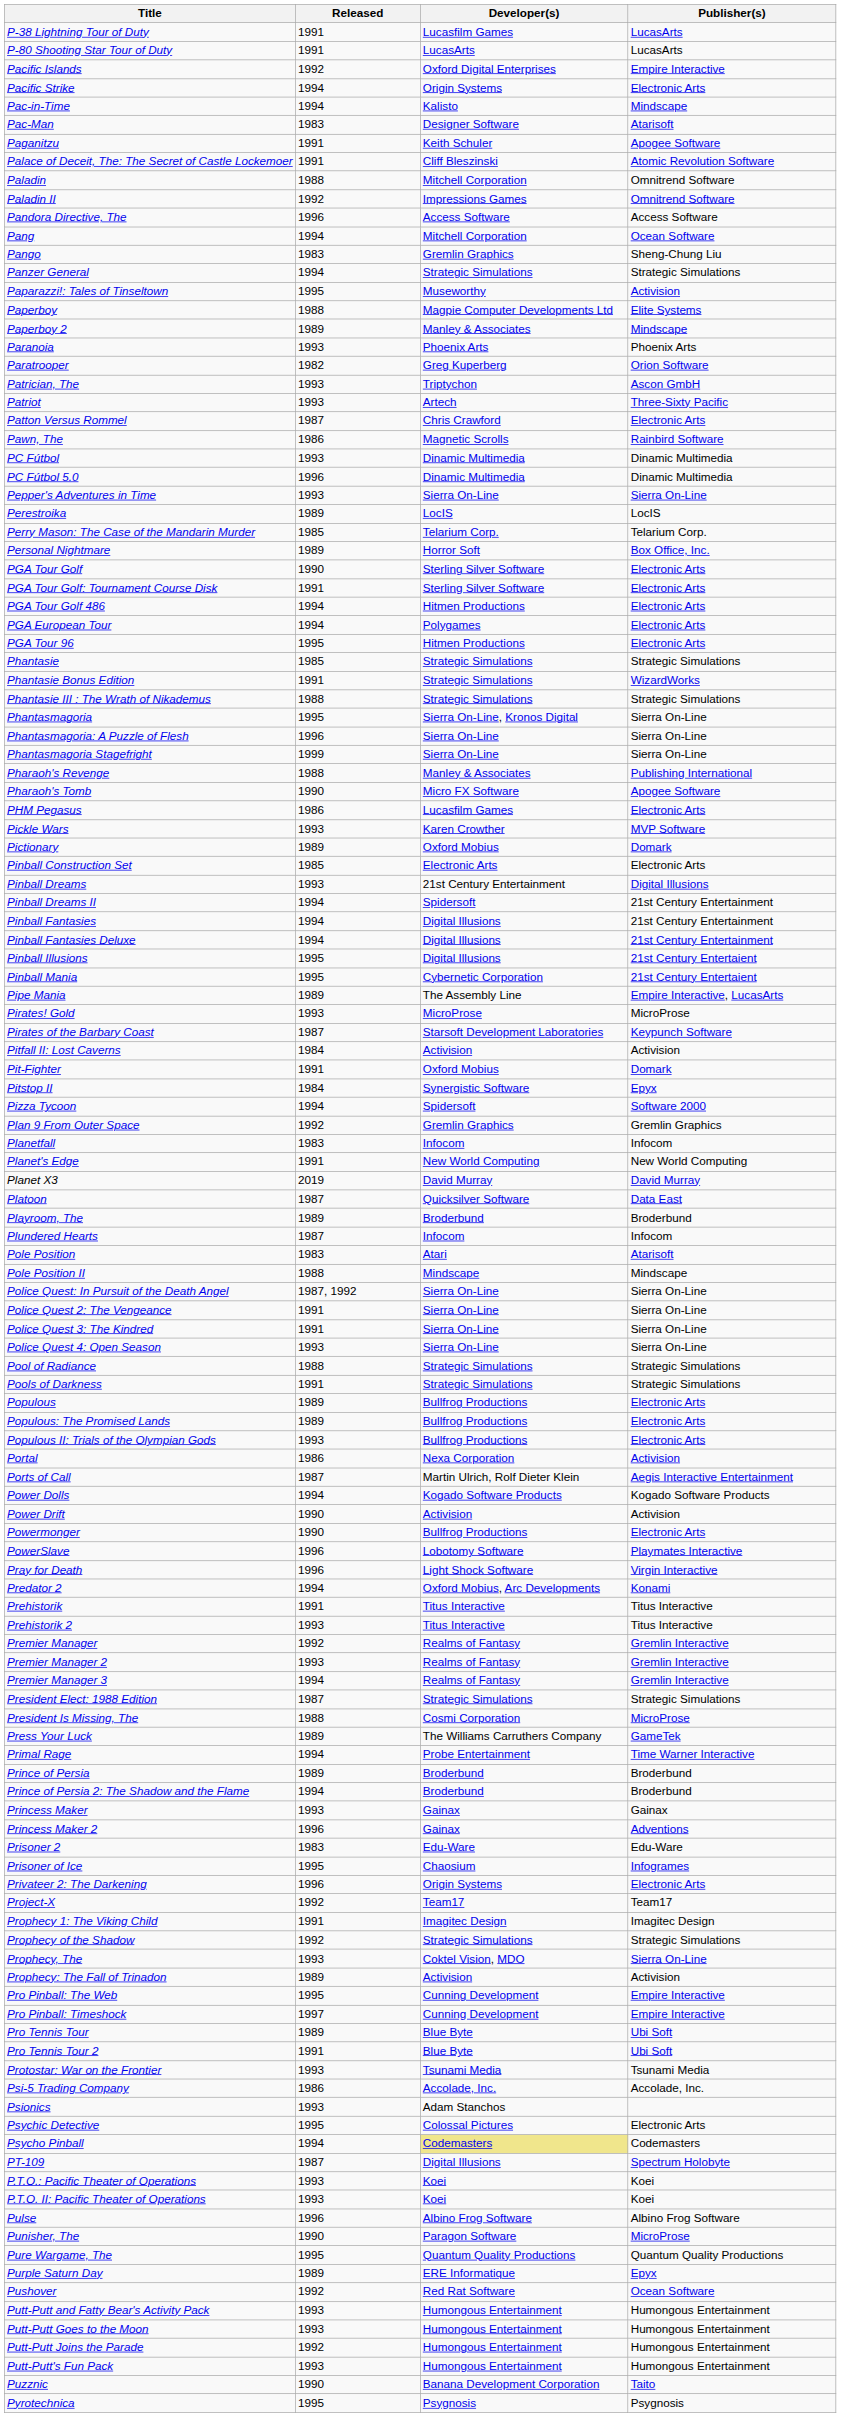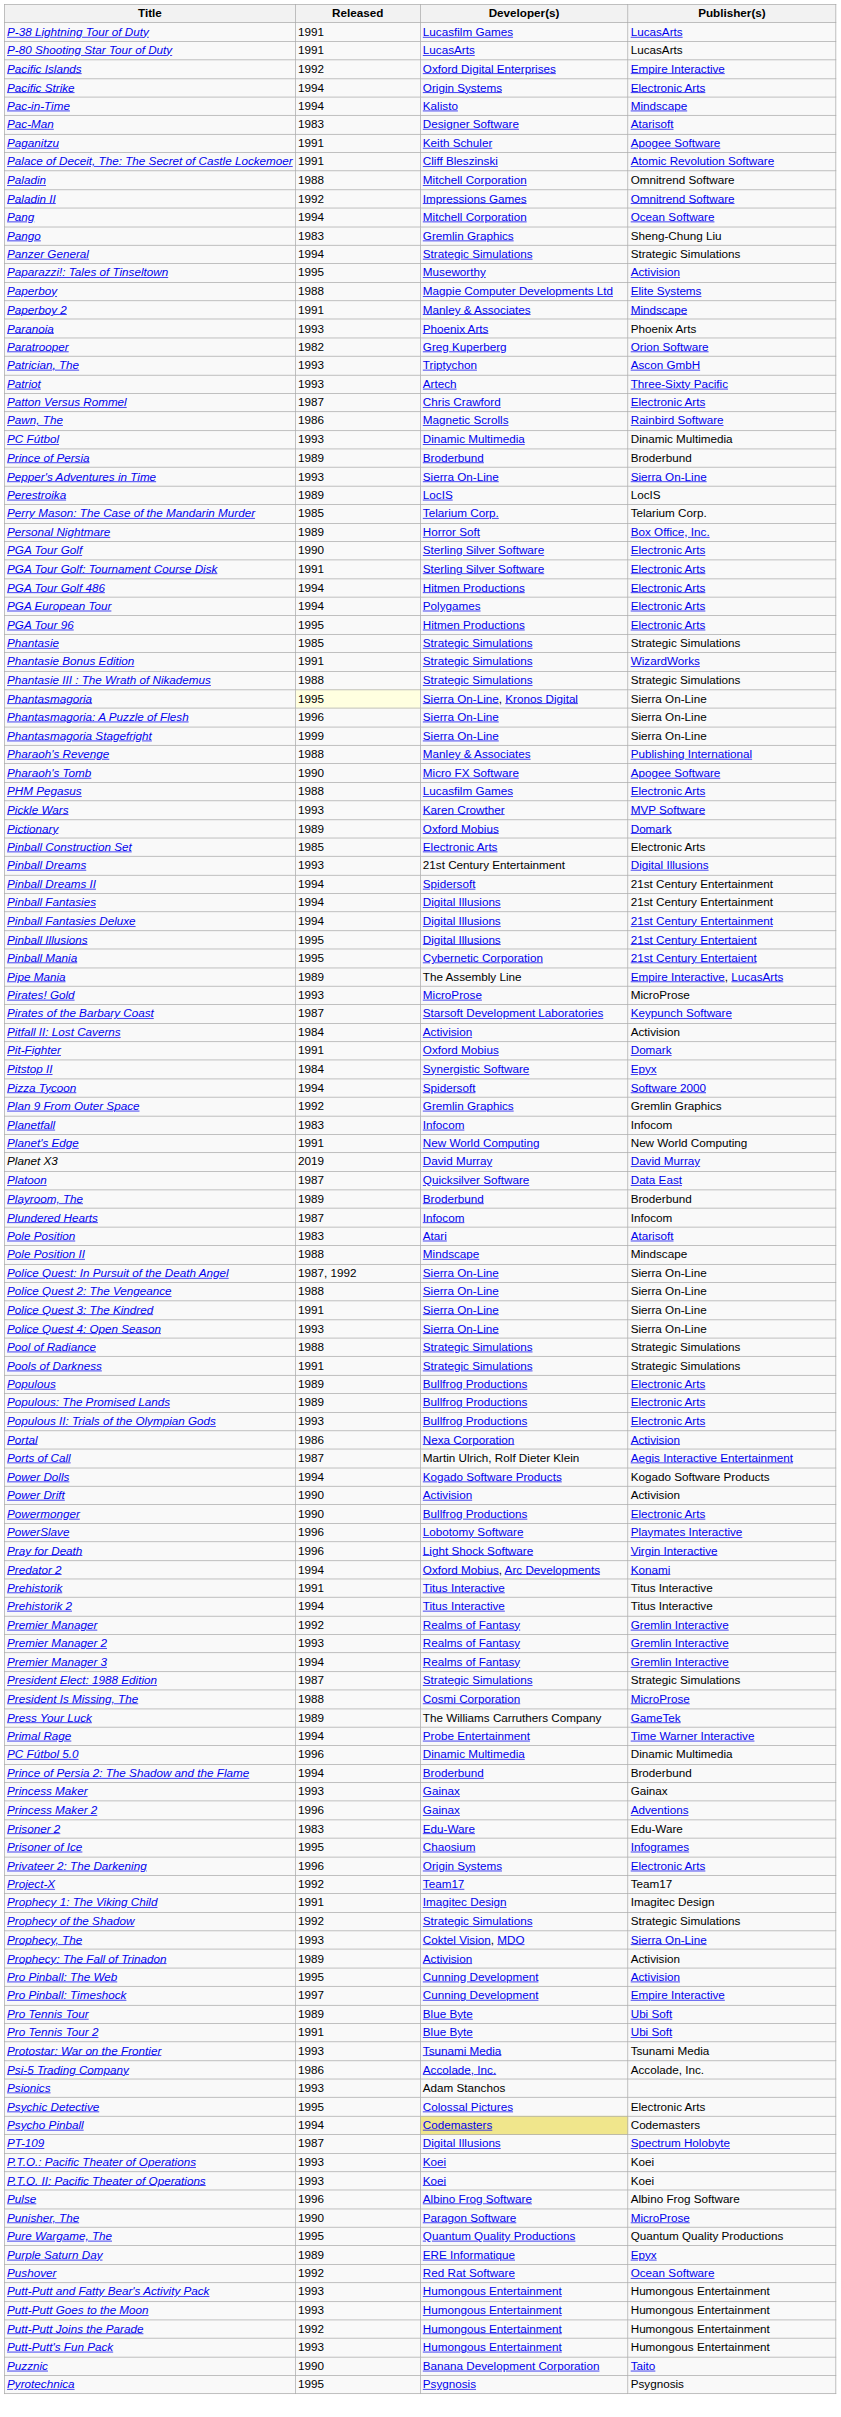- row: Pandora Directive, The | 1996 | Access Software | Access Software
Paperboy 2 | Released: 1989 -> 1991
rows swapped: PC Fútbol 5.0 <-> Prince of Persia
Phantasmagoria | Released: no background -> lightyellow background
PHM Pegasus | Released: 1986 -> 1988
Police Quest 2: The Vengeance | Released: 1991 -> 1988
Prehistorik 2 | Released: 1993 -> 1994
Pro Pinball: The Web | Publisher(s): Empire Interactive -> Activision
